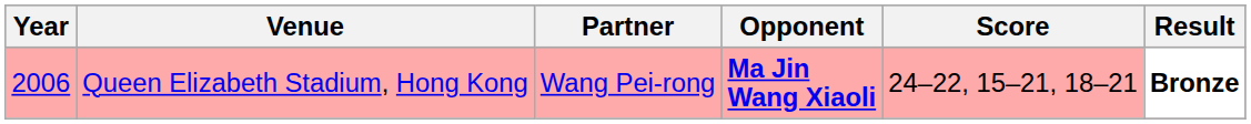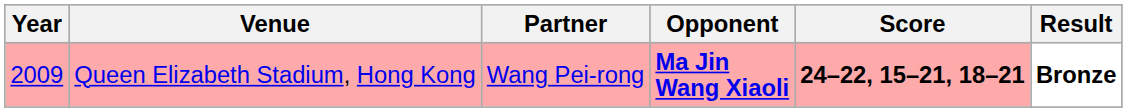Queen Elizabeth Stadium, Hong Kong | Year: 2006 -> 2009
Queen Elizabeth Stadium, Hong Kong | Score: normal -> bold
